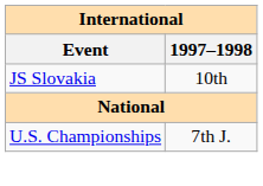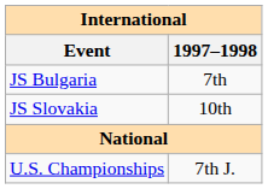+ row: JS Bulgaria | 7th
